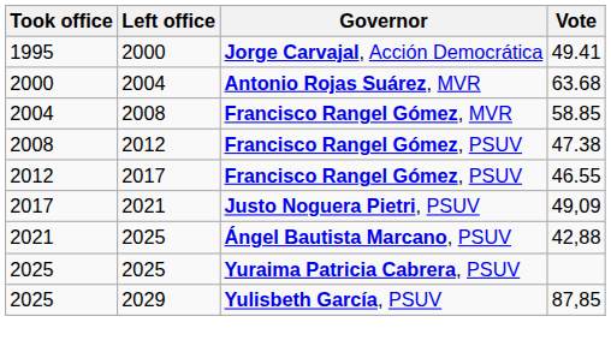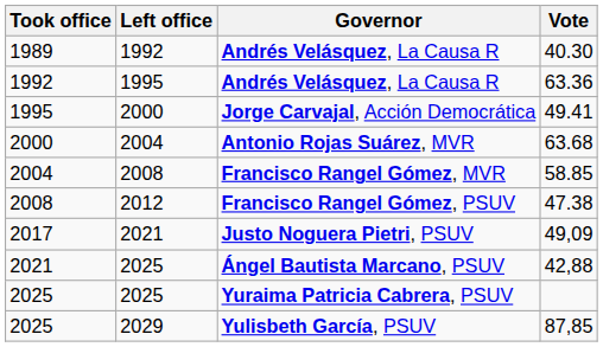+ row: 1989 | 1992 | Andrés Velásquez, La Causa R | 40.30
+ row: 1992 | 1995 | Andrés Velásquez, La Causa R | 63.36
- row: 2012 | 2017 | Francisco Rangel Gómez, PSUV | 46.55
